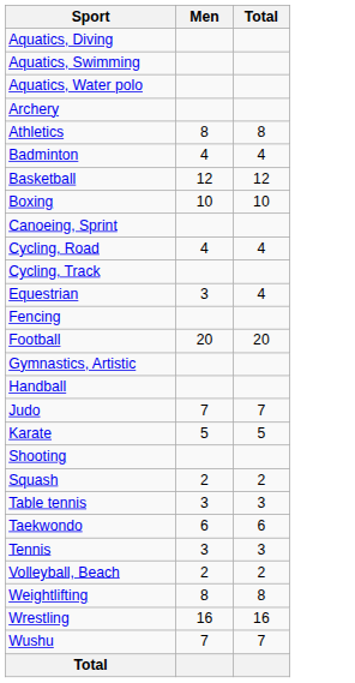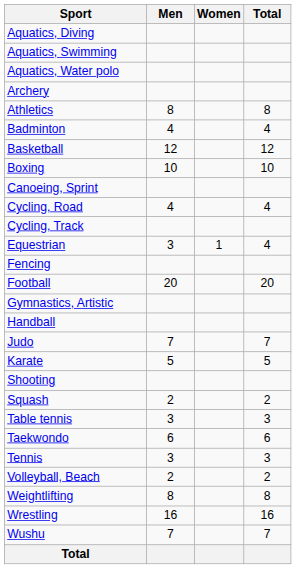+ column: Women | 1
